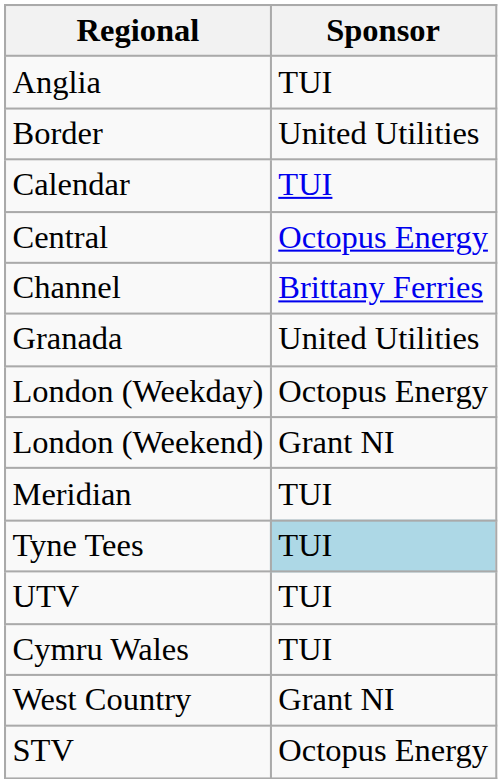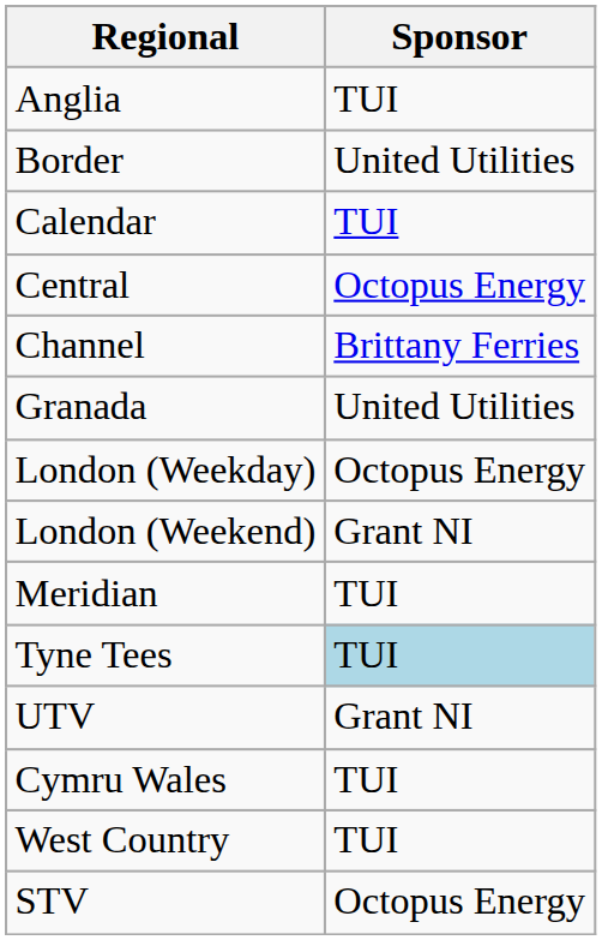UTV | Sponsor: TUI -> Grant NI
West Country | Sponsor: Grant NI -> TUI
